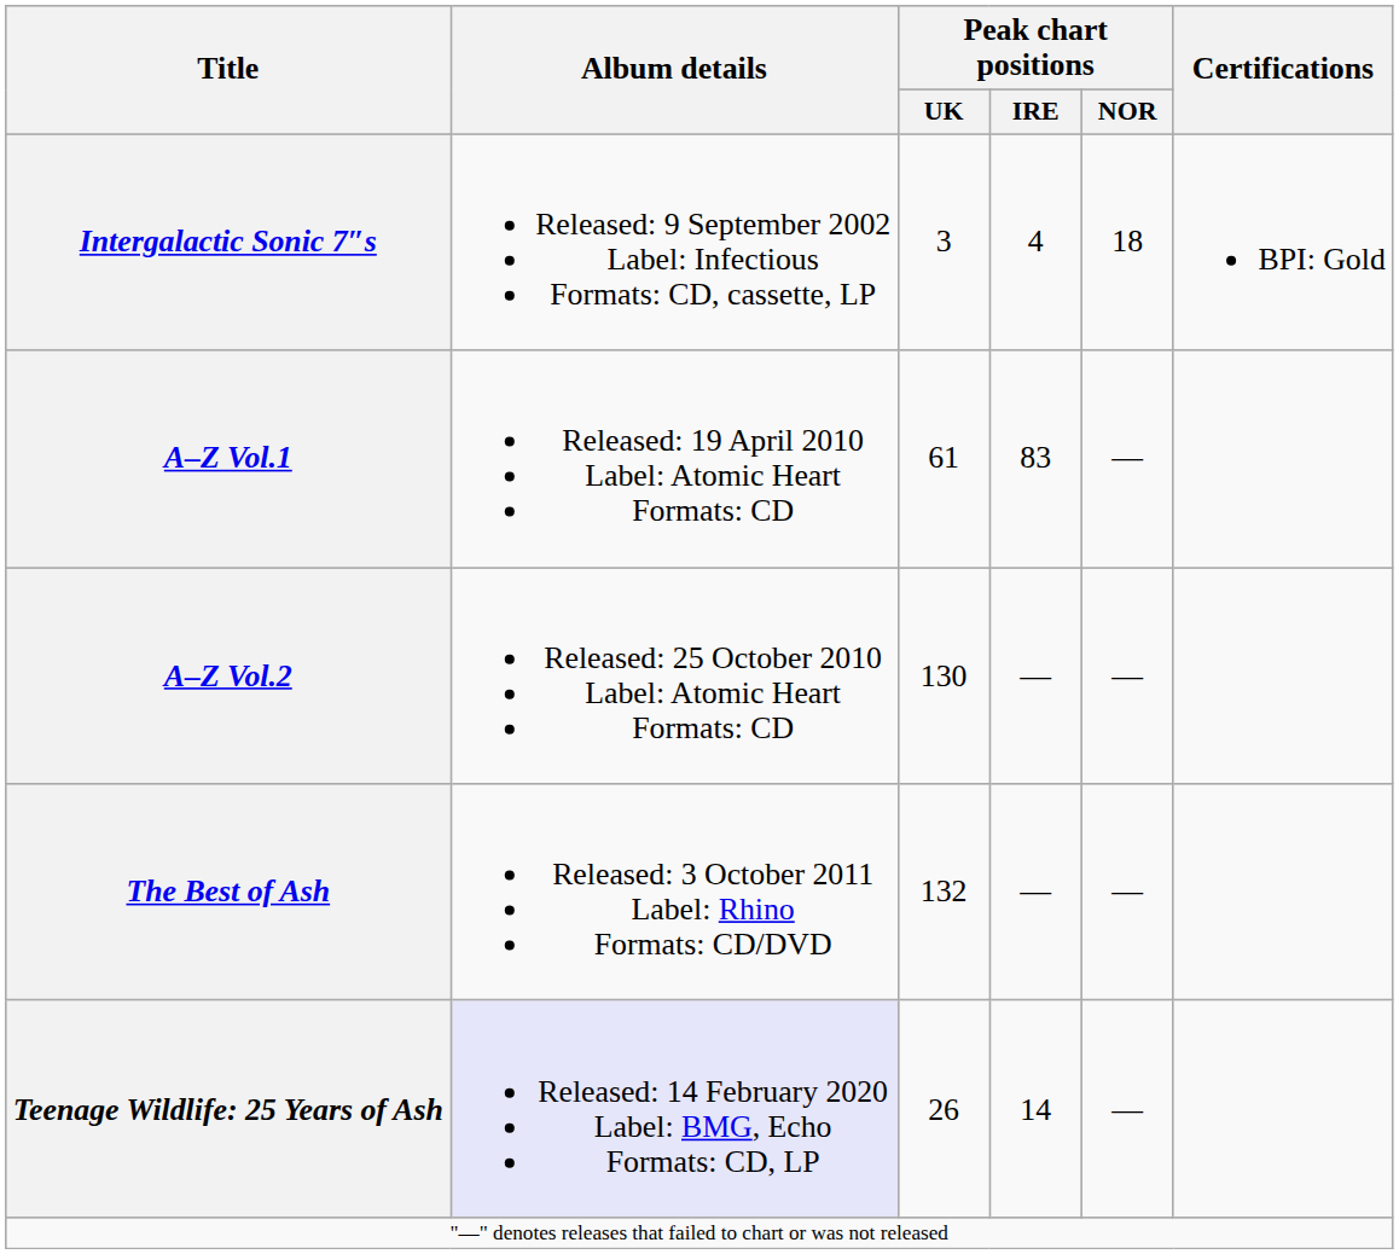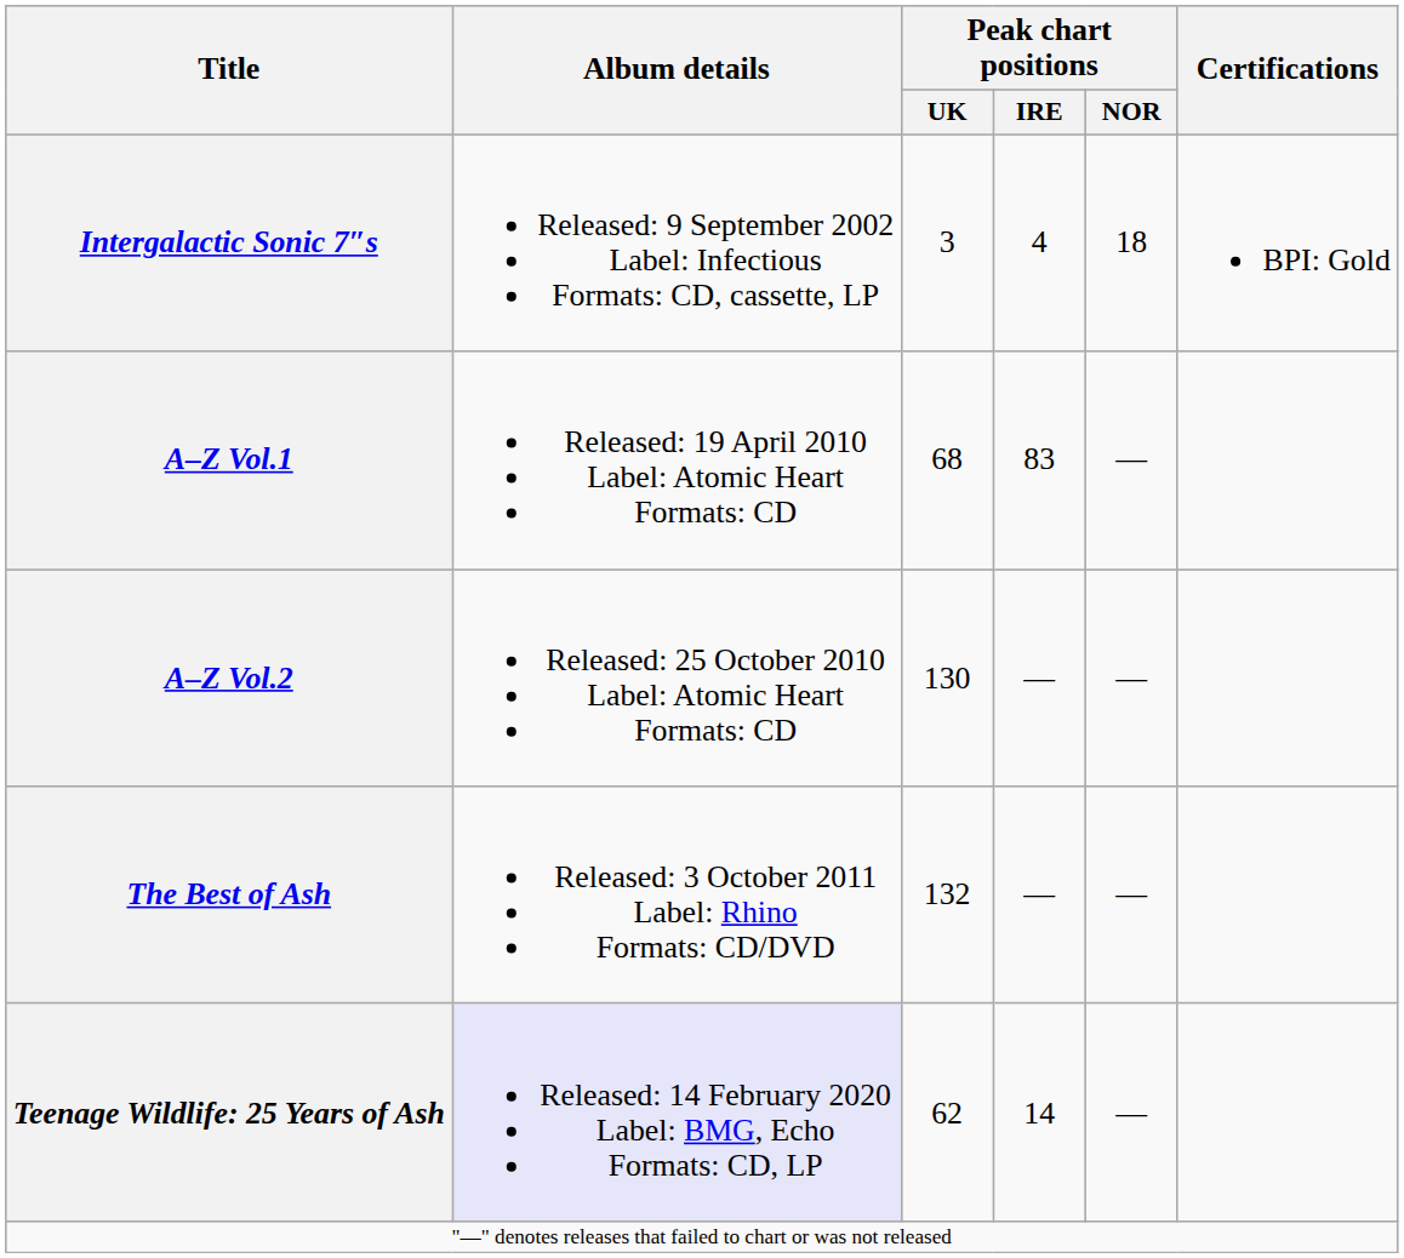A–Z Vol.1 | Peak chart positions / UK: 61 -> 68
Teenage Wildlife: 25 Years of Ash | Peak chart positions / UK: 26 -> 62
